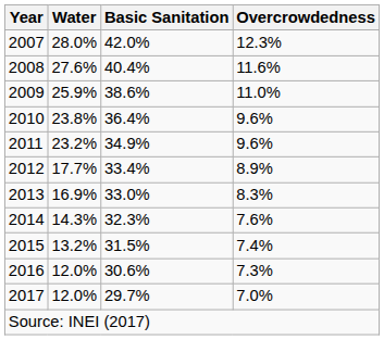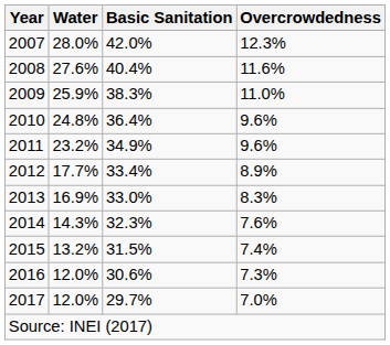2009 | Basic Sanitation: 38.6% -> 38.3%
2010 | Water: 23.8% -> 24.8%
